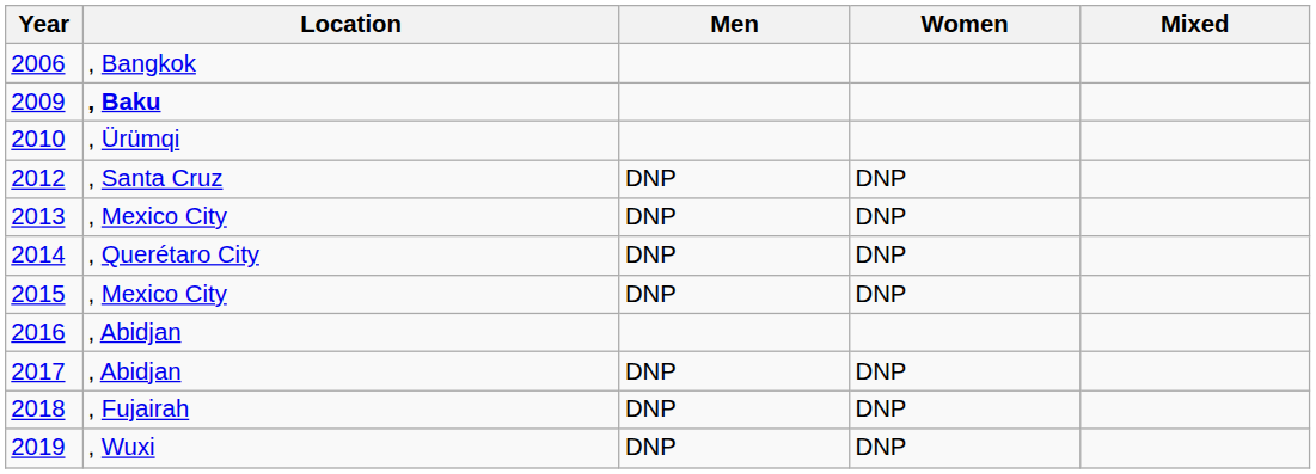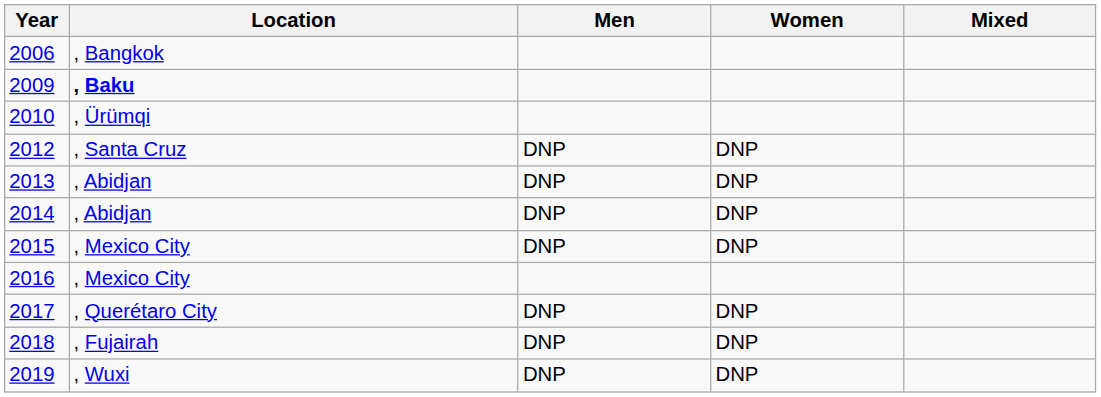2013 | Location: , Mexico City -> , Abidjan
2014 | Location: , Querétaro City -> , Abidjan
2016 | Location: , Abidjan -> , Mexico City
2017 | Location: , Abidjan -> , Querétaro City
